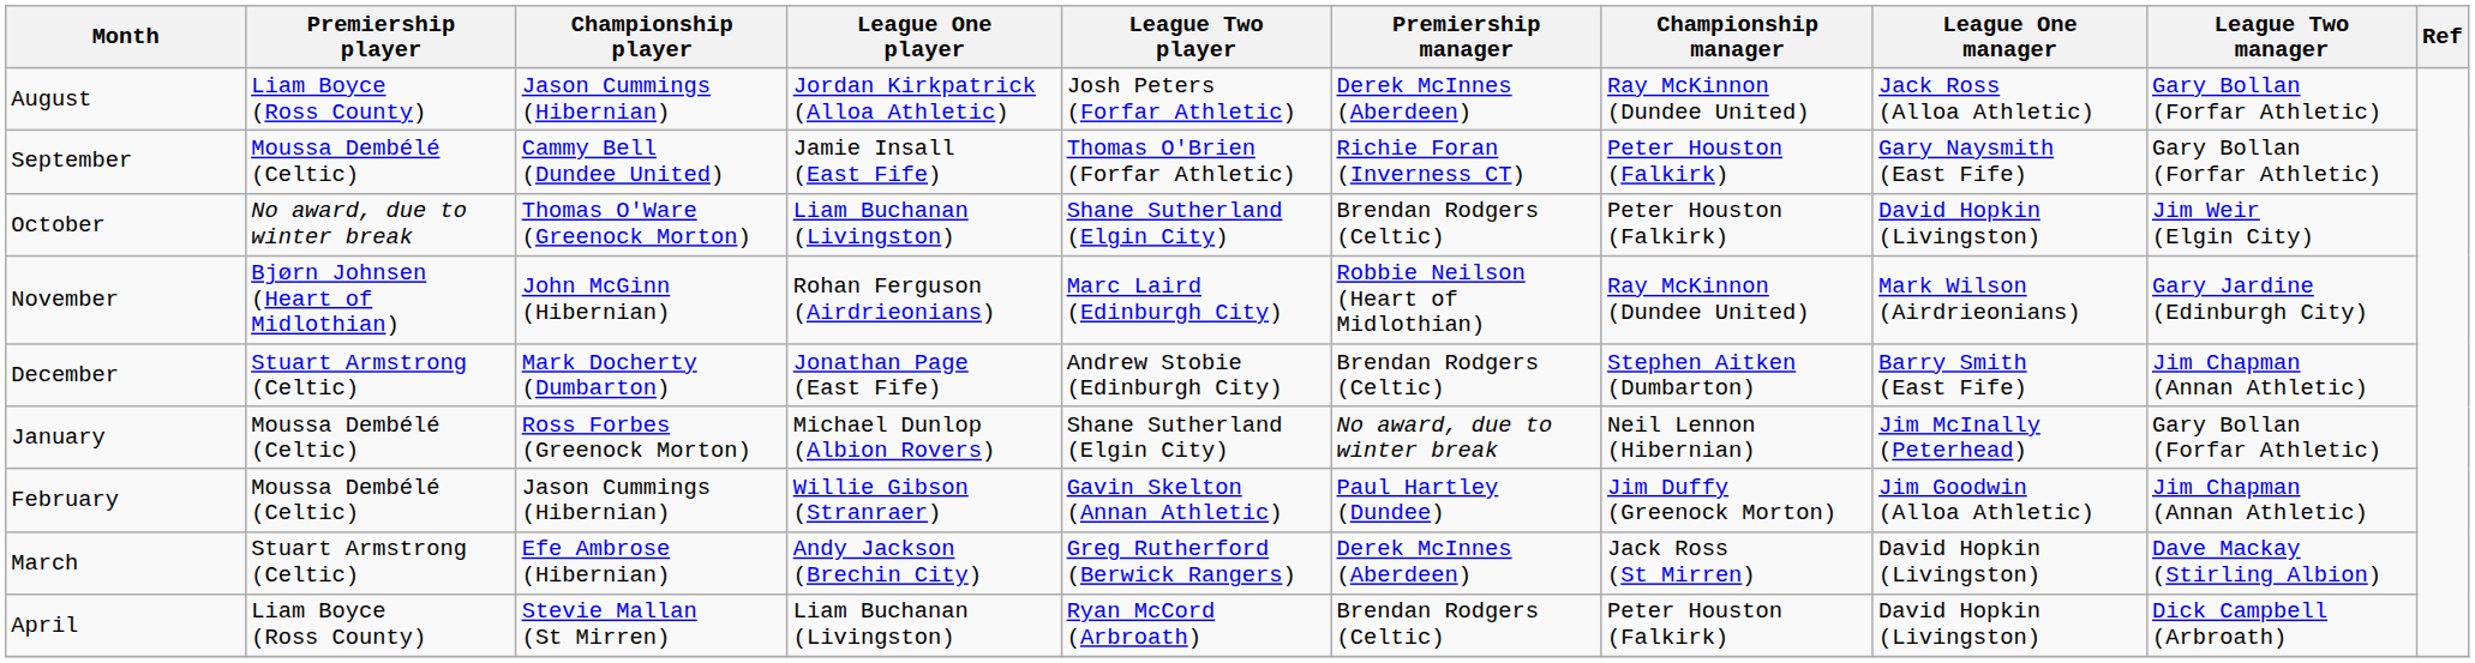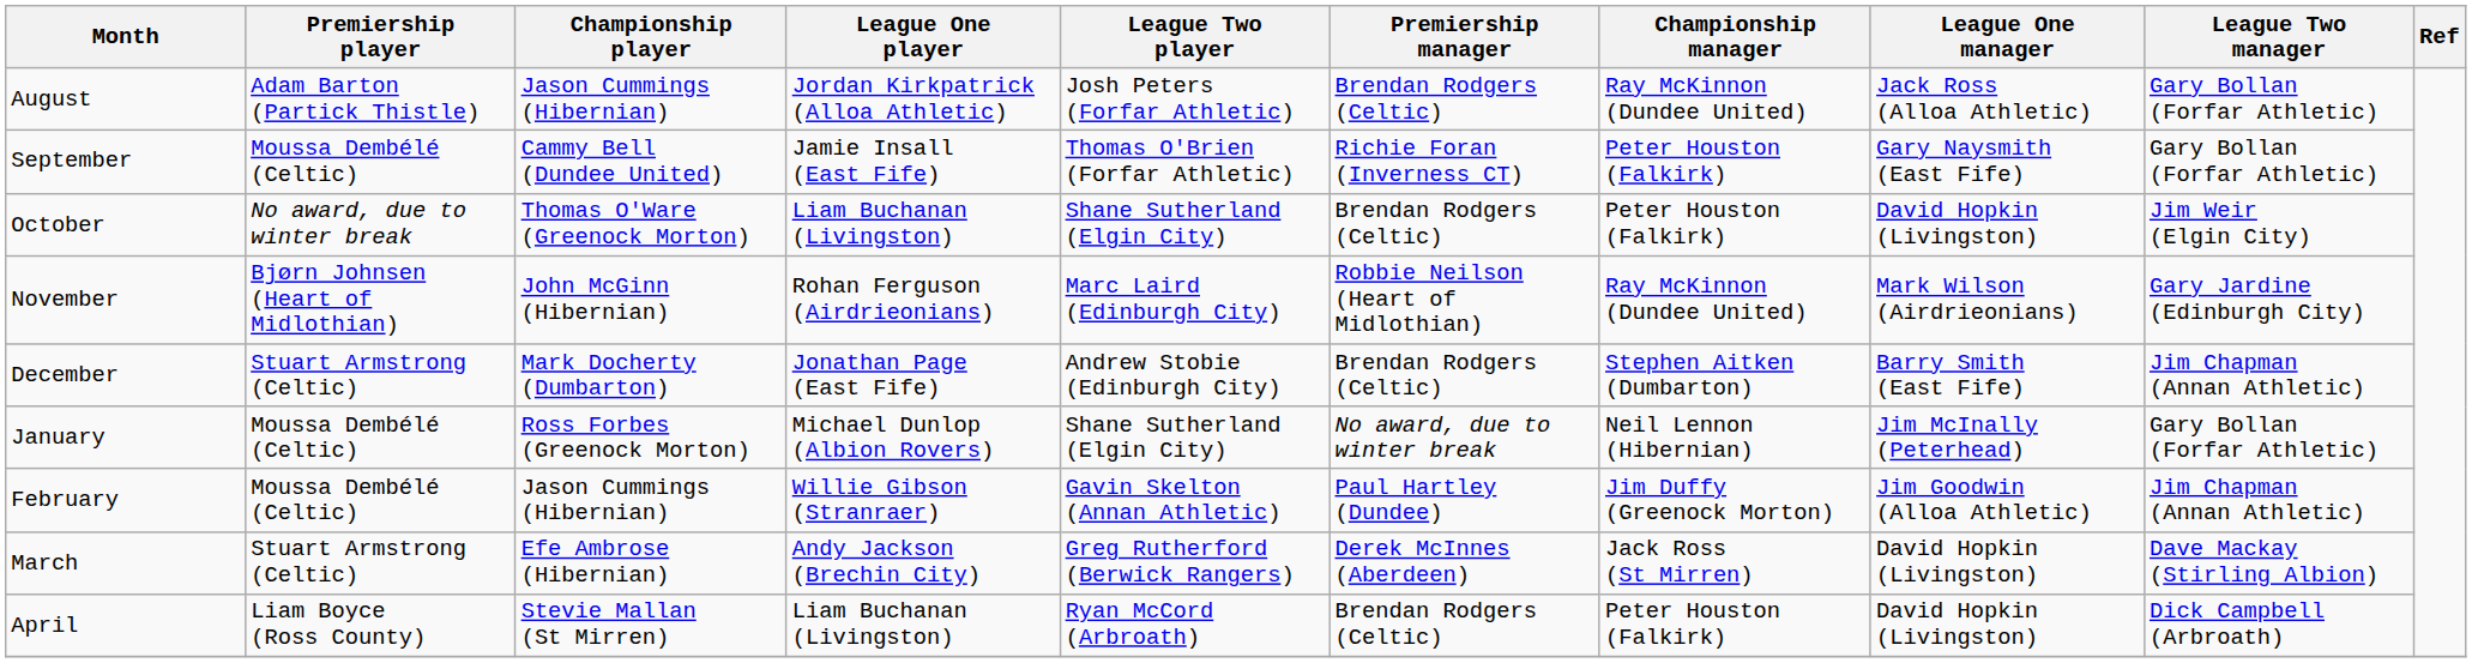August | Premiership player: Liam Boyce (Ross County) -> Adam Barton (Partick Thistle)
August | Premiership manager: Derek McInnes (Aberdeen) -> Brendan Rodgers (Celtic)
